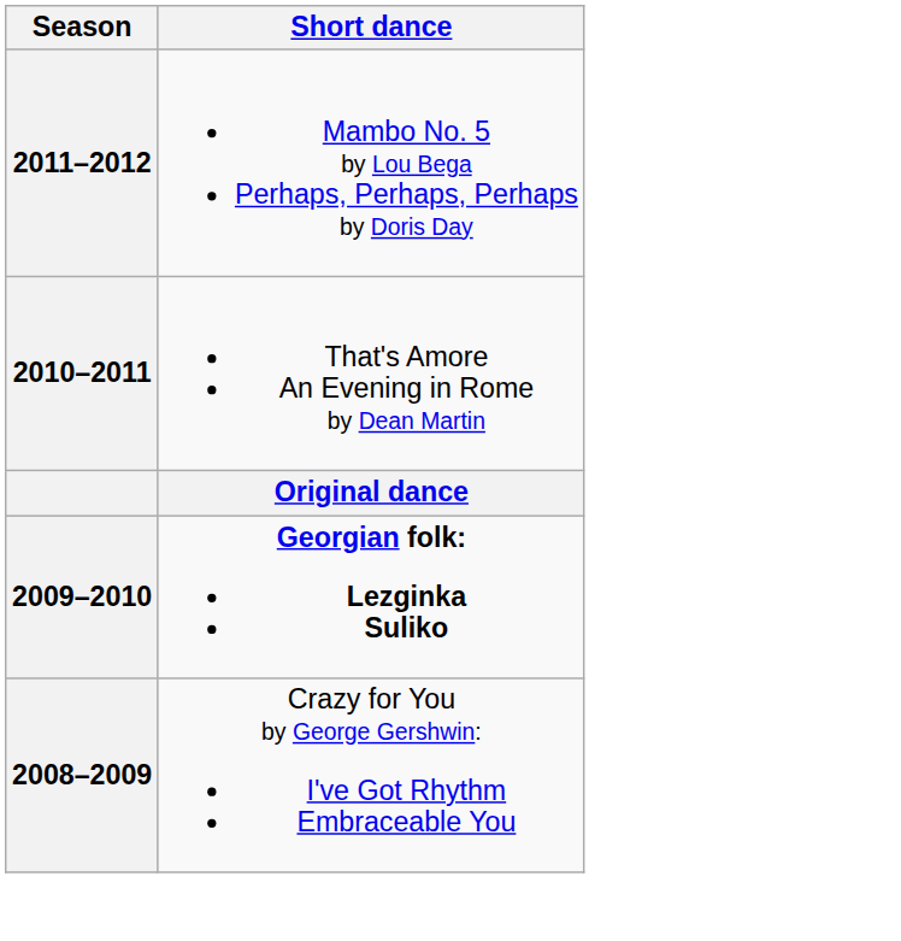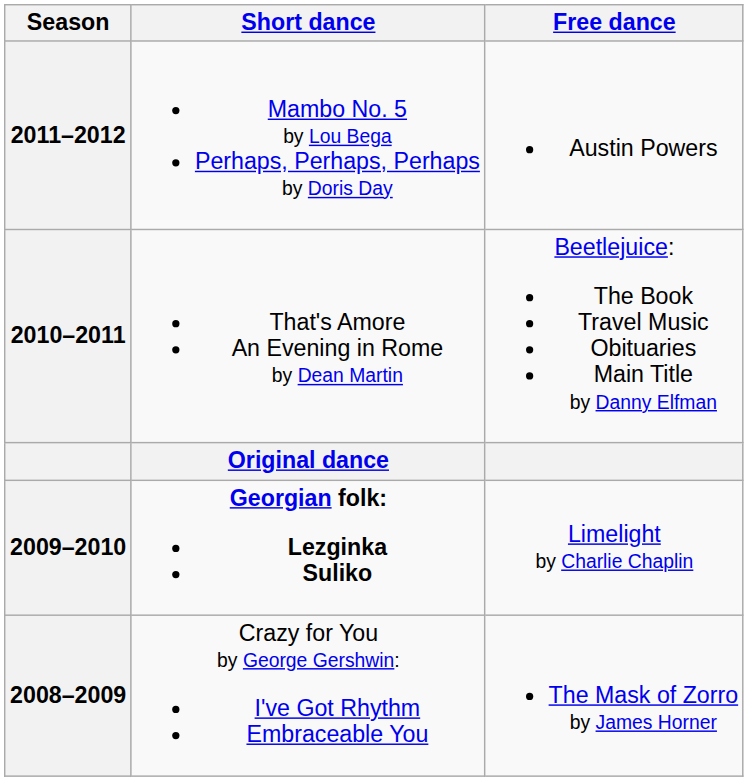+ column: Free dance | Austin Powers | Beetlejuice: The Book Travel Music Obituaries Main Title by Danny Elfman | Limelight by Charlie Chaplin | The Mask of Zorro by James Horner
